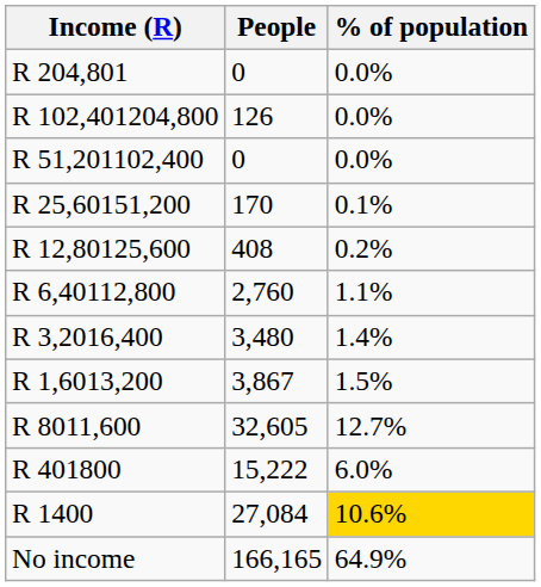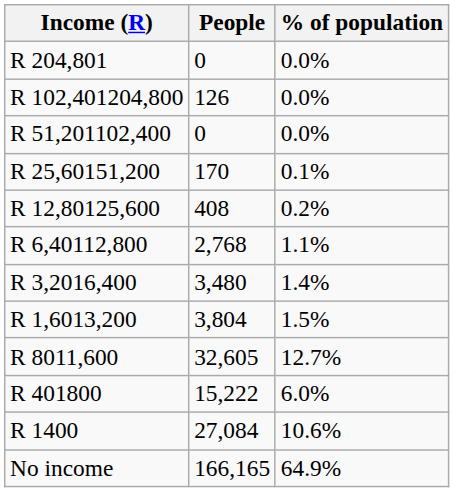R 6,40112,800 | People: 2,760 -> 2,768
R 1,6013,200 | People: 3,867 -> 3,804
R 1400 | % of population: gold background -> no background
